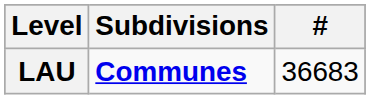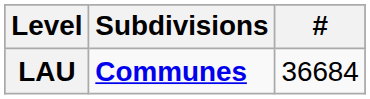LAU | #: 36683 -> 36684
